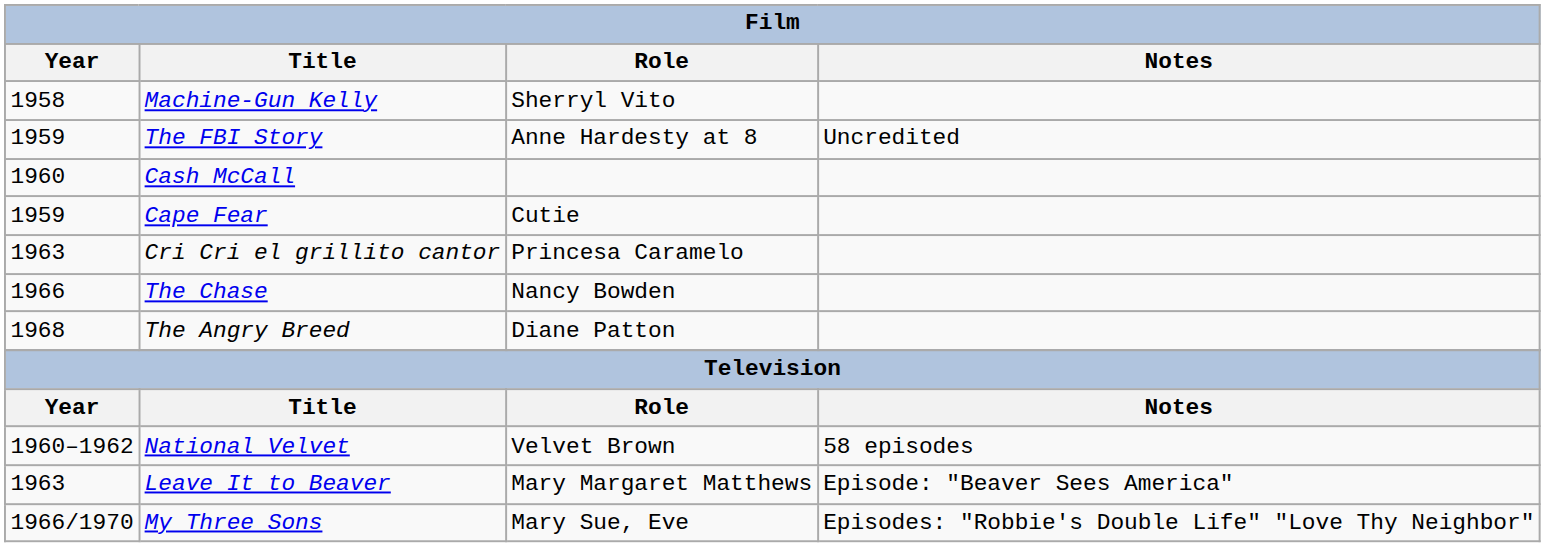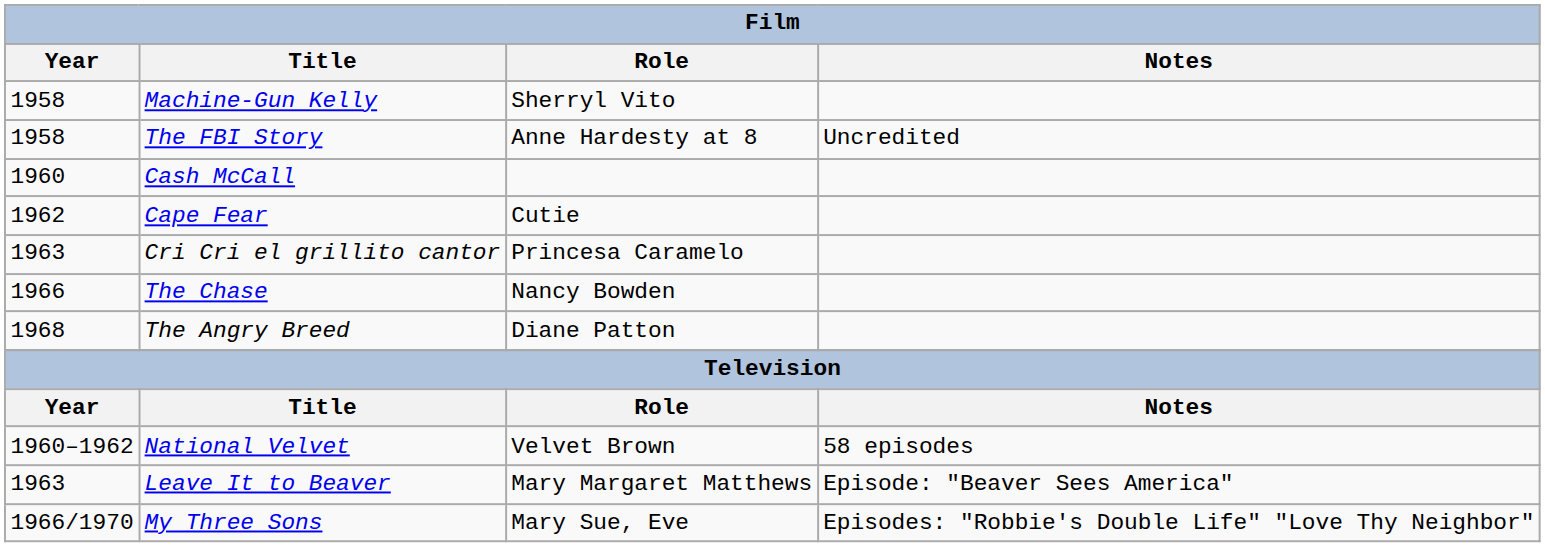The FBI Story | Year: 1959 -> 1958
Cape Fear | Year: 1959 -> 1962
